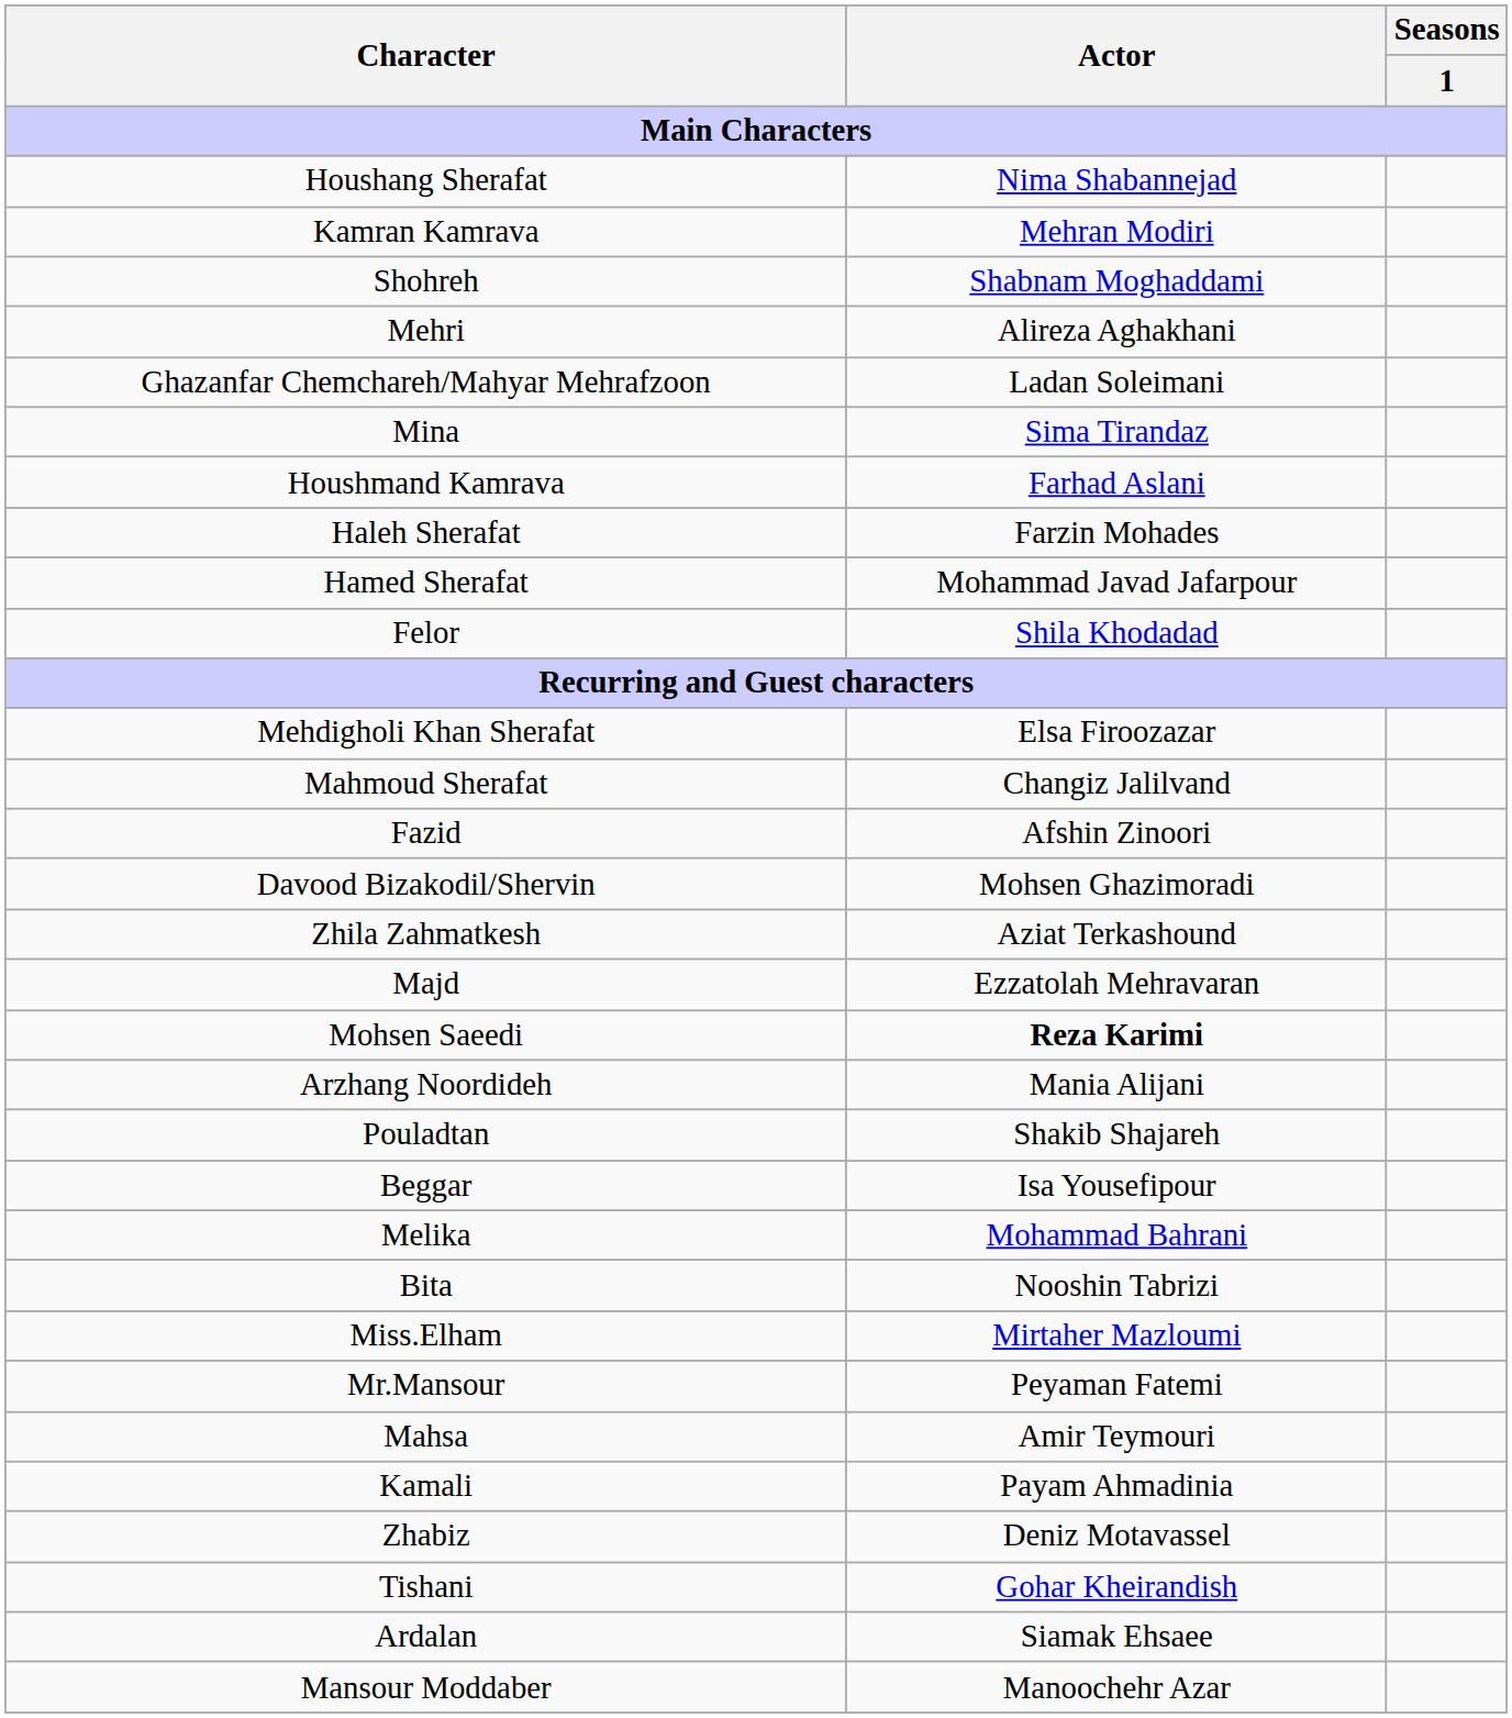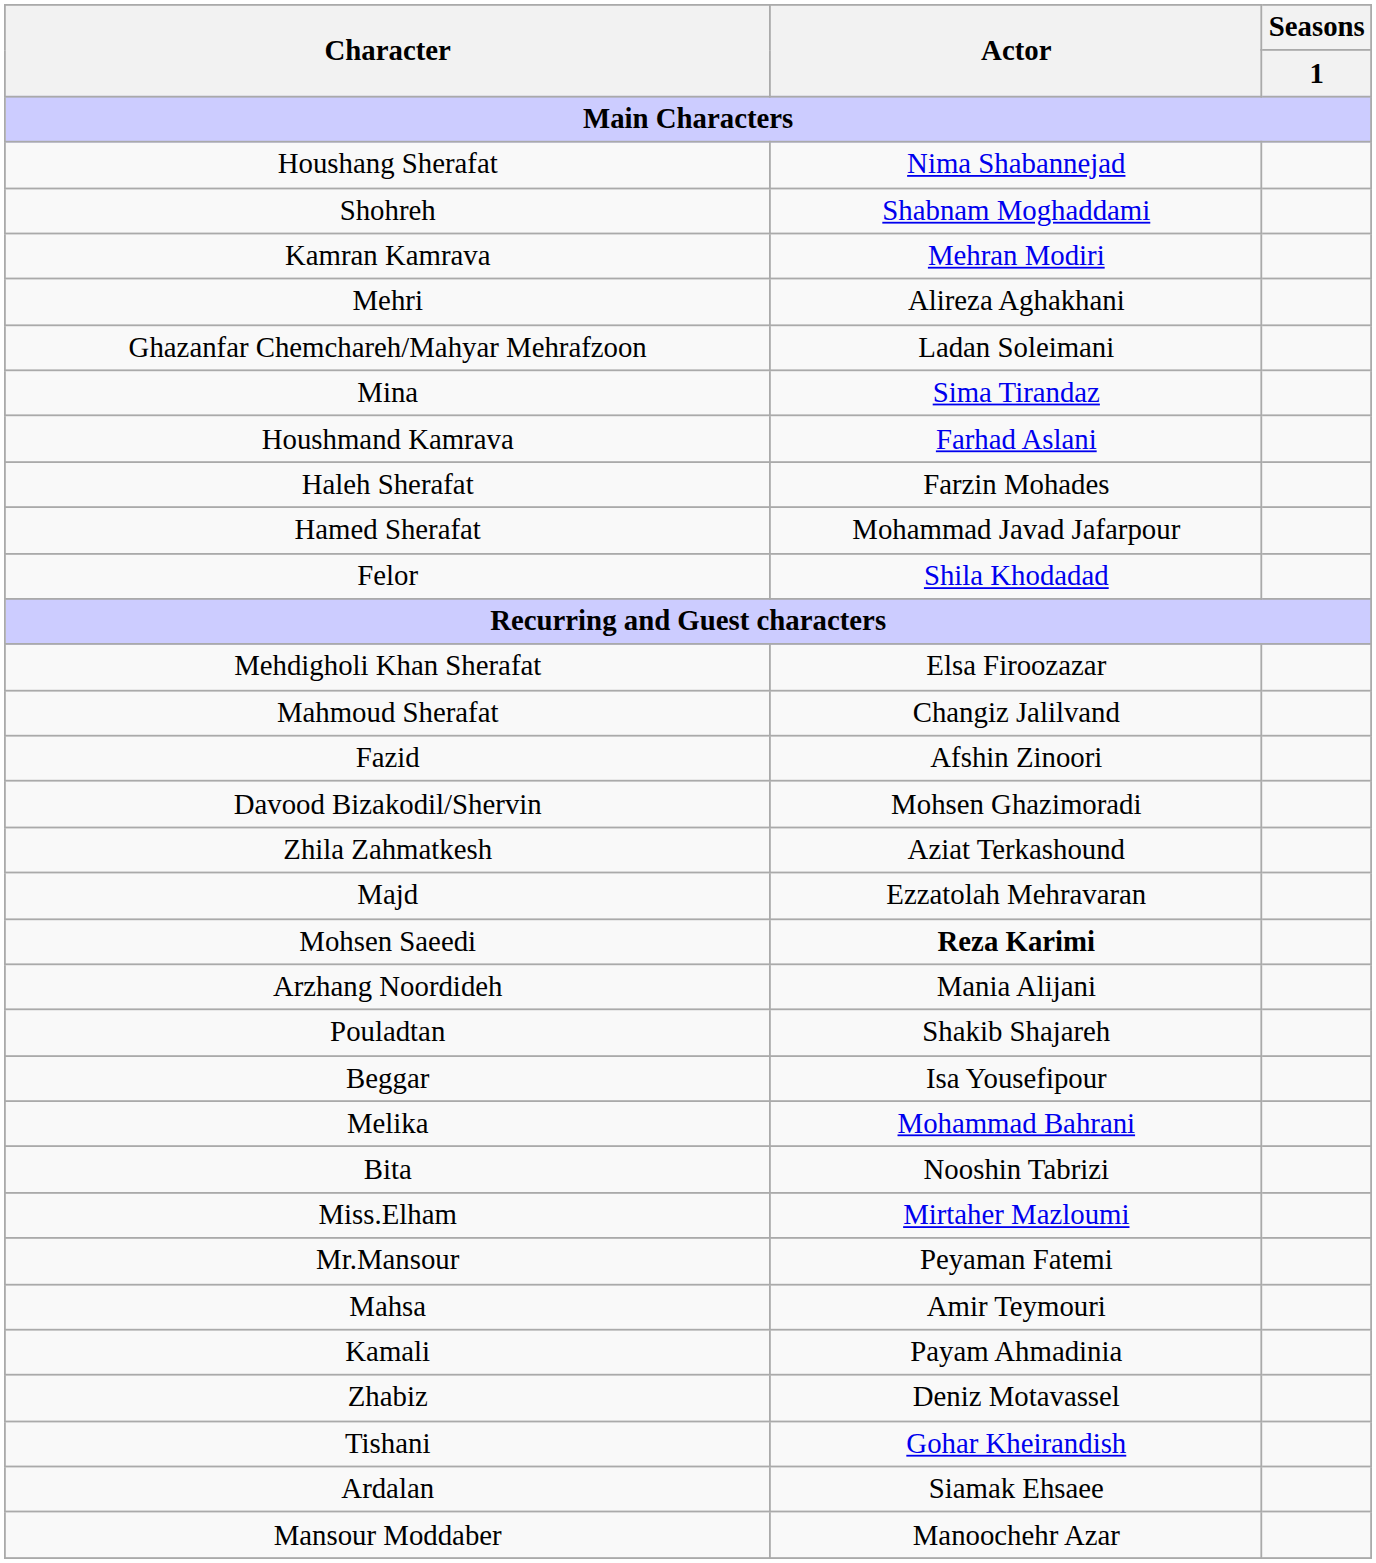rows swapped: Kamran Kamrava <-> Shohreh
